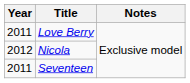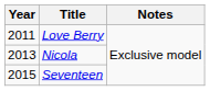Nicola | Year: 2012 -> 2013
Seventeen | Year: 2011 -> 2015
